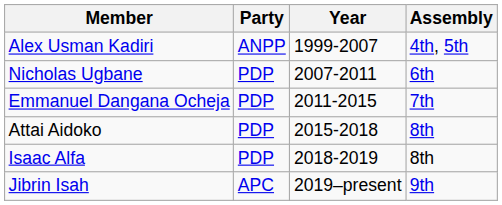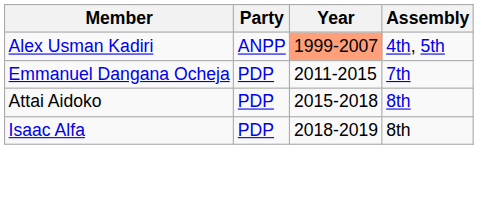Alex Usman Kadiri | Year: no background -> lightsalmon background
- row: Nicholas Ugbane | PDP | 2007-2011 | 6th
- row: Jibrin Isah | APC | 2019–present | 9th
